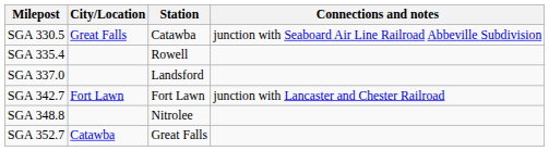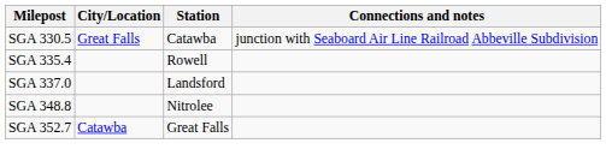- row: SGA 342.7 | Fort Lawn | Fort Lawn | junction with Lancaster and Chester Railroad
